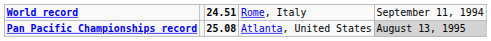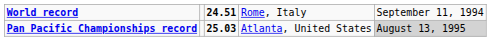Pan Pacific Championships record | column 3: 25.08 -> 25.03
